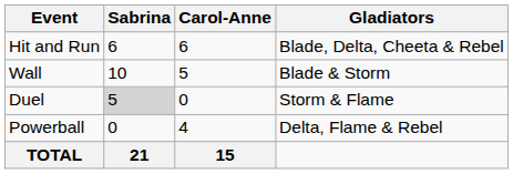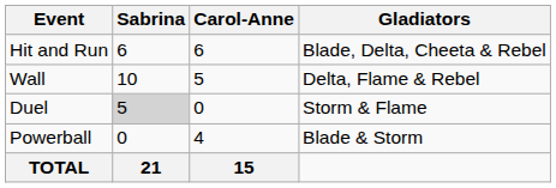Wall | Gladiators: Blade & Storm -> Delta, Flame & Rebel
Powerball | Gladiators: Delta, Flame & Rebel -> Blade & Storm
